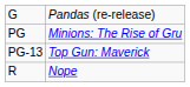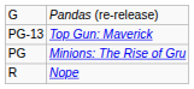rows swapped: PG <-> PG-13
